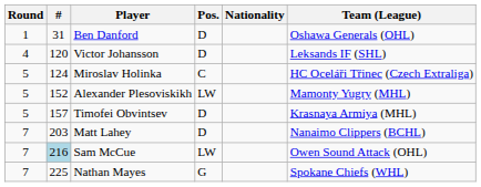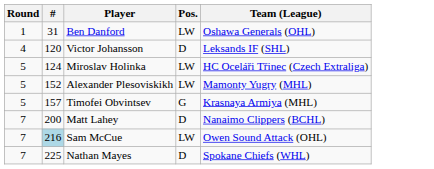- column: Nationality
Ben Danford | Pos.: D -> LW
Miroslav Holinka | Pos.: C -> LW
Timofei Obvintsev | Pos.: D -> G
Matt Lahey | #: 203 -> 200
Nathan Mayes | Pos.: G -> D
